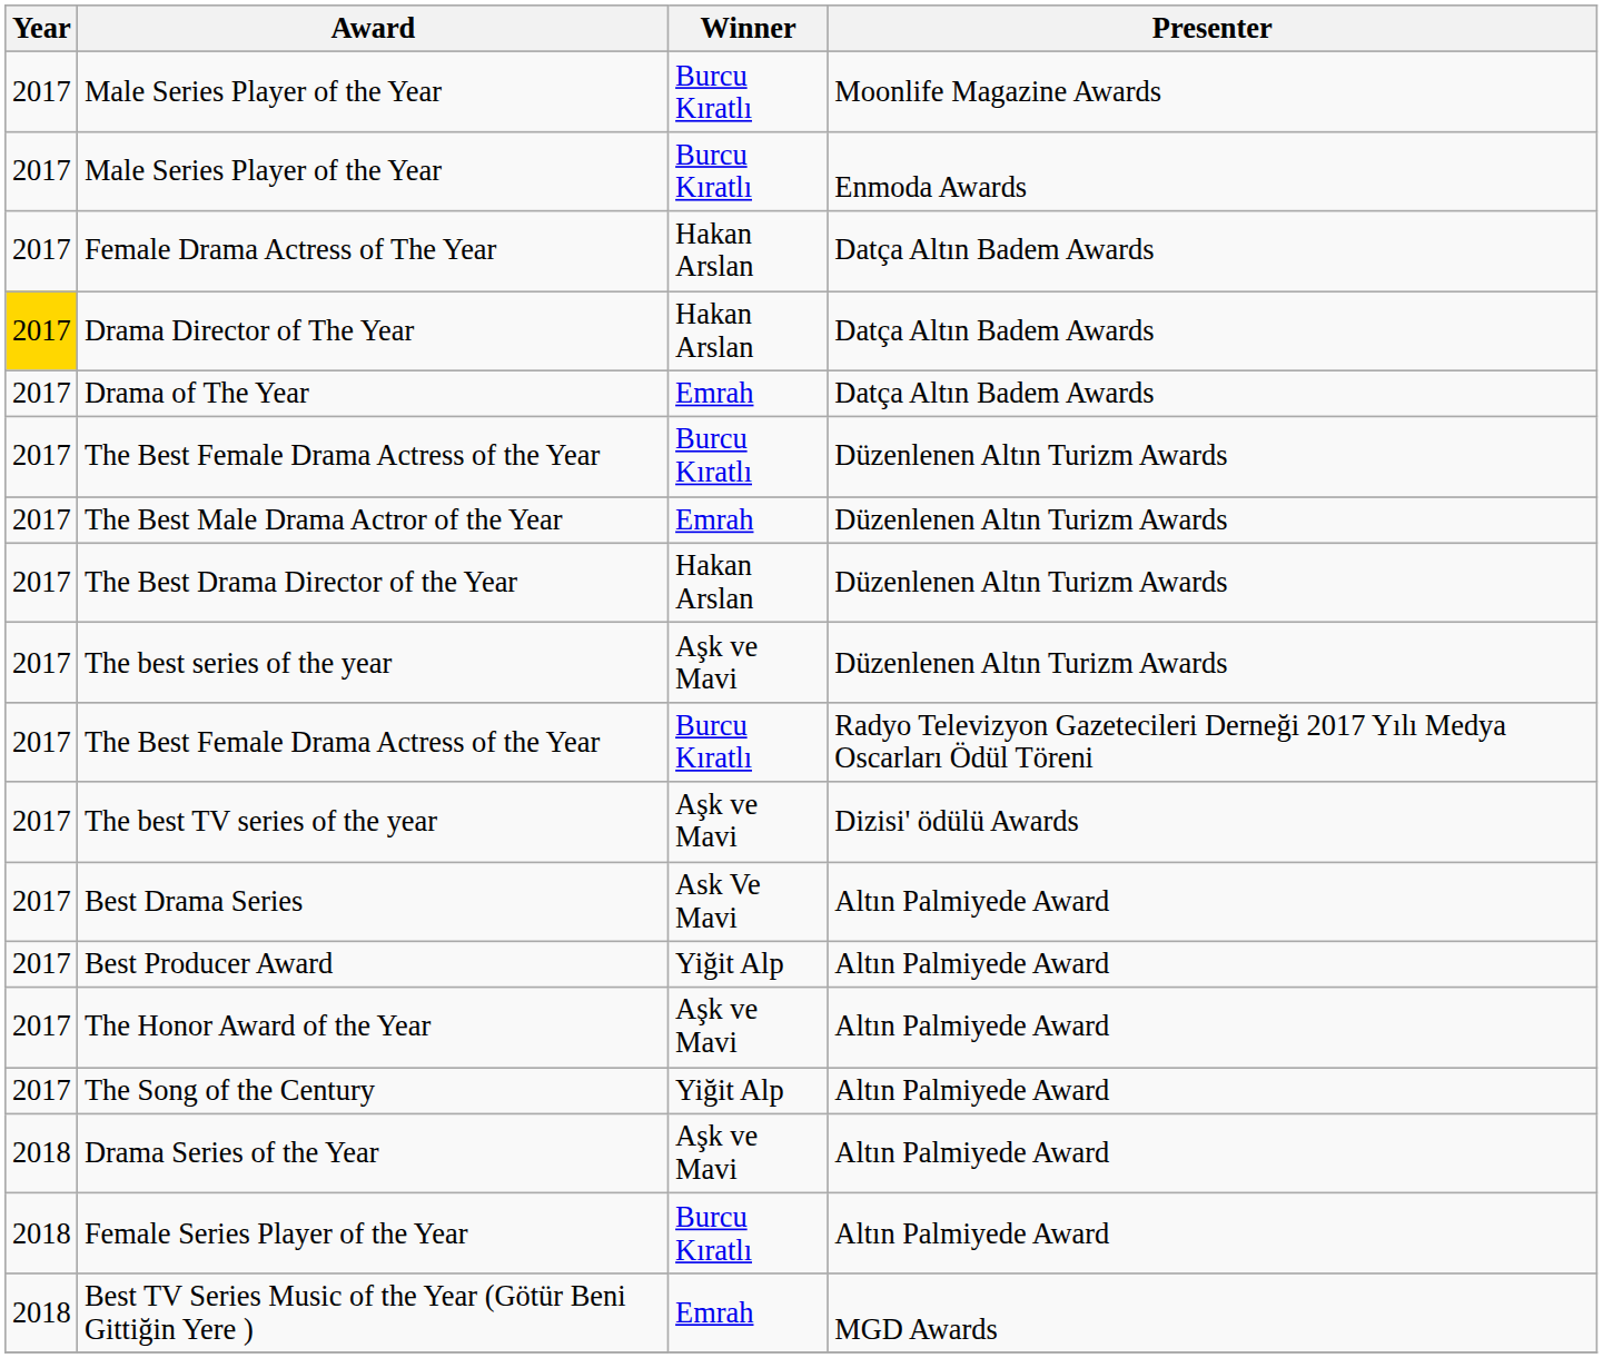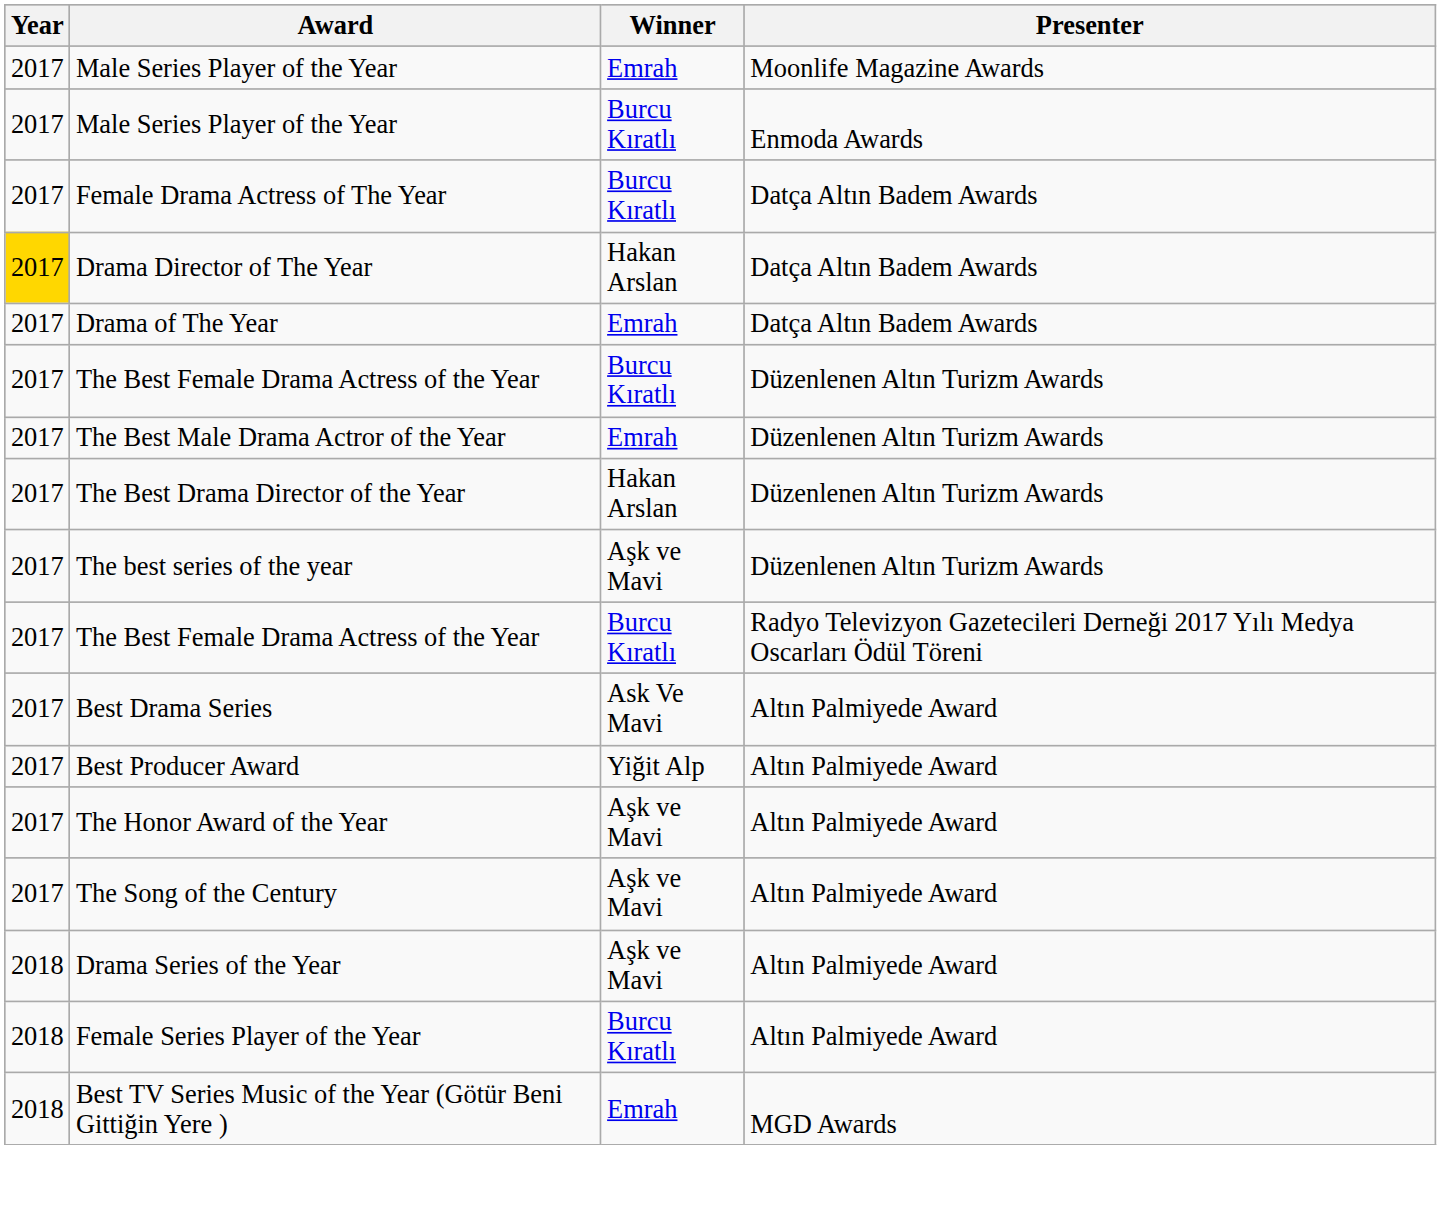Male Series Player of the Year / Moonlife Magazine Awards | Winner: Burcu Kıratlı -> Emrah
Female Drama Actress of The Year | Winner: Hakan Arslan -> Burcu Kıratlı
- row: 2017 | The best TV series of the year | Aşk ve Mavi | Dizisi' ödülü Awards
The Song of the Century | Winner: Yiğit Alp -> Aşk ve Mavi
